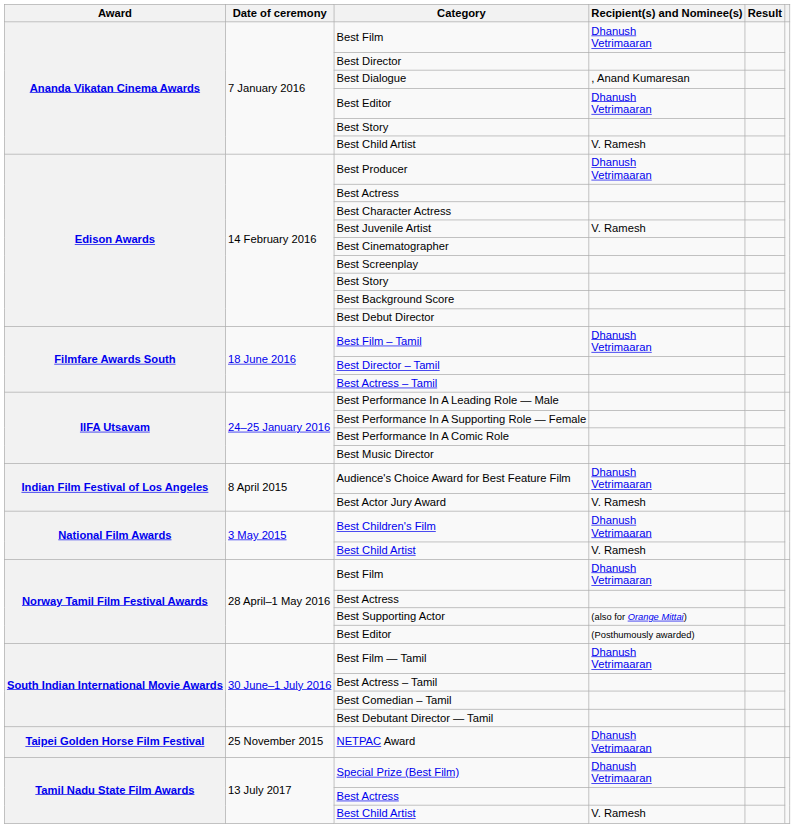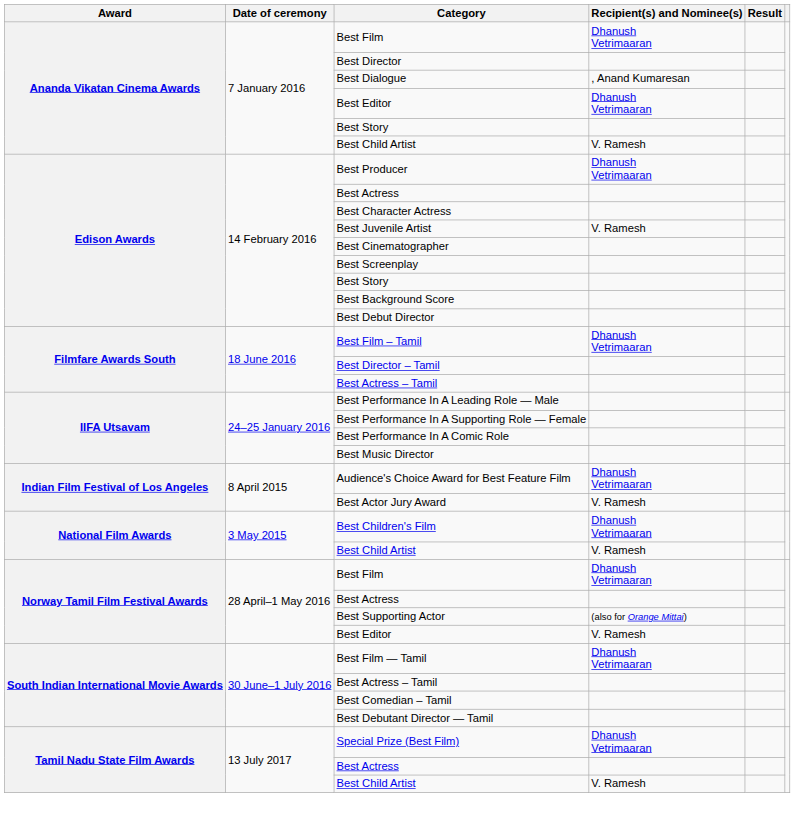Norway Tamil Film Festival Awards / Best Editor | Recipient(s) and Nominee(s): (Posthumously awarded) -> V. Ramesh
- row: Taipei Golden Horse Film Festival | 25 November 2015 | NETPAC Award | Dhanush Vetrimaaran
